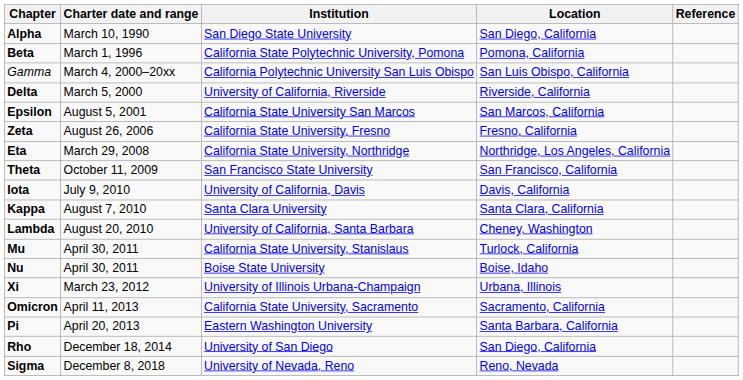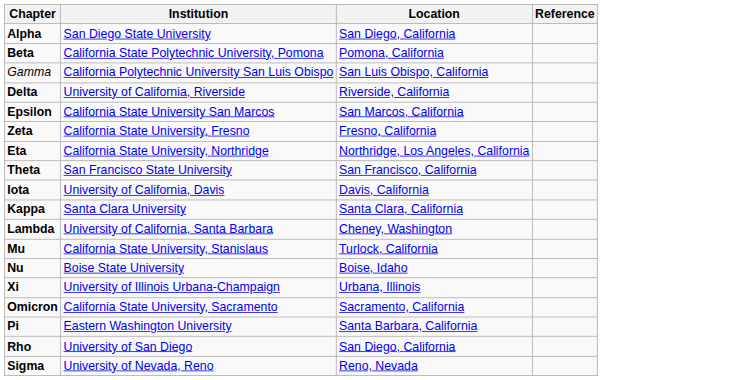- column: Charter date and range | March 10, 1990 | March 1, 1996 | March 4, 2000–20xx | March 5, 2000 | August 5, 2001 | August 26, 2006 | March 29, 2008 | October 11, 2009 | July 9, 2010 | August 7, 2010 | August 20, 2010 | April 30, 2011 | April 30, 2011 | March 23, 2012 | April 11, 2013 | April 20, 2013 | December 18, 2014 | December 8, 2018
